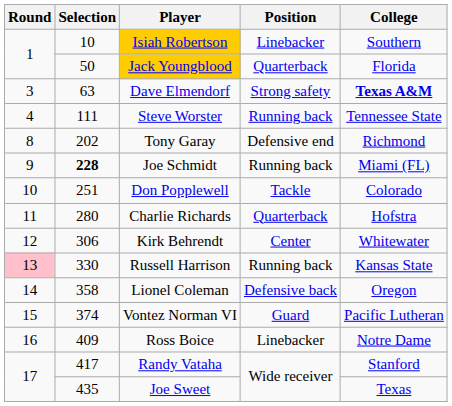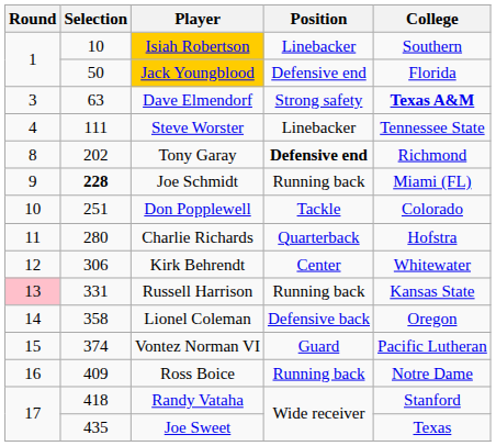Jack Youngblood | Position: Quarterback -> Defensive end
Steve Worster | Position: Running back -> Linebacker
Tony Garay | Position: normal -> bold
Russell Harrison | Selection: 330 -> 331
Ross Boice | Position: Linebacker -> Running back
Randy Vataha | Selection: 417 -> 418
